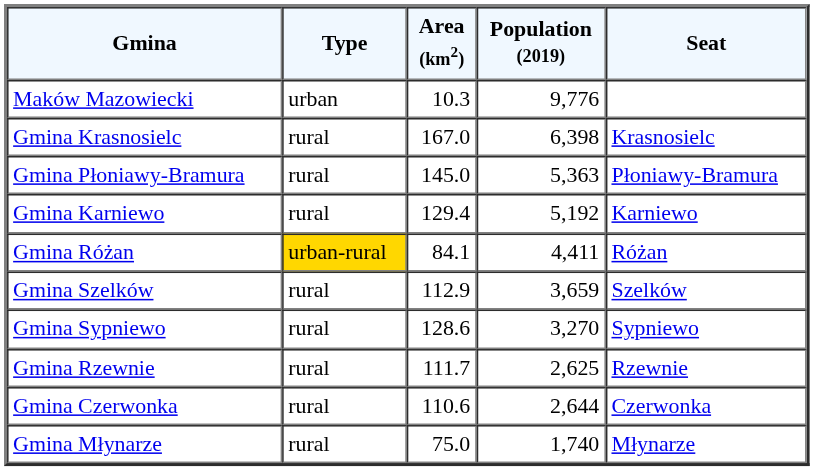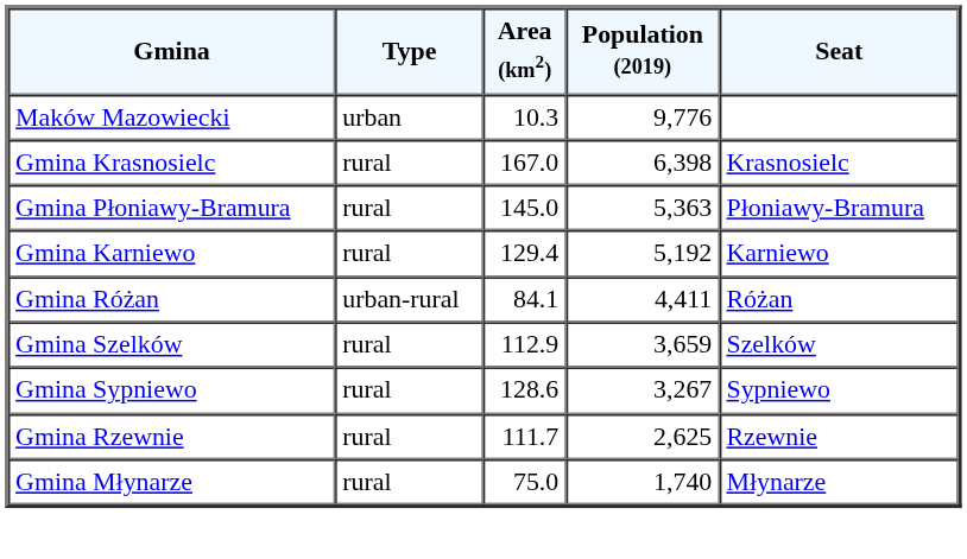Gmina Różan | Type: gold background -> no background
Gmina Sypniewo | Population (2019): 3,270 -> 3,267
- row: Gmina Czerwonka | rural | 110.6 | 2,644 | Czerwonka
